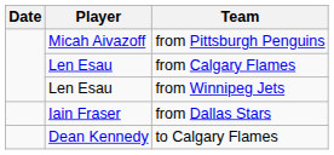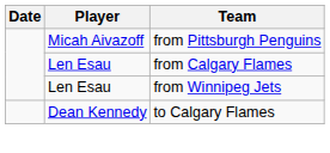- row: Iain Fraser | from Dallas Stars
